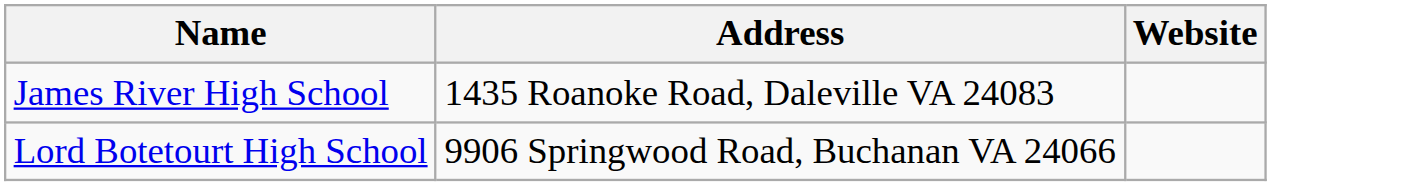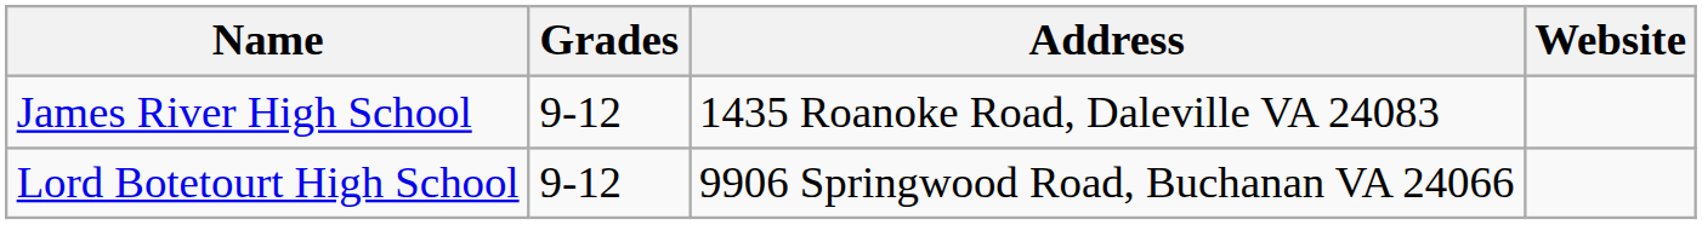+ column: Grades | 9-12 | 9-12
